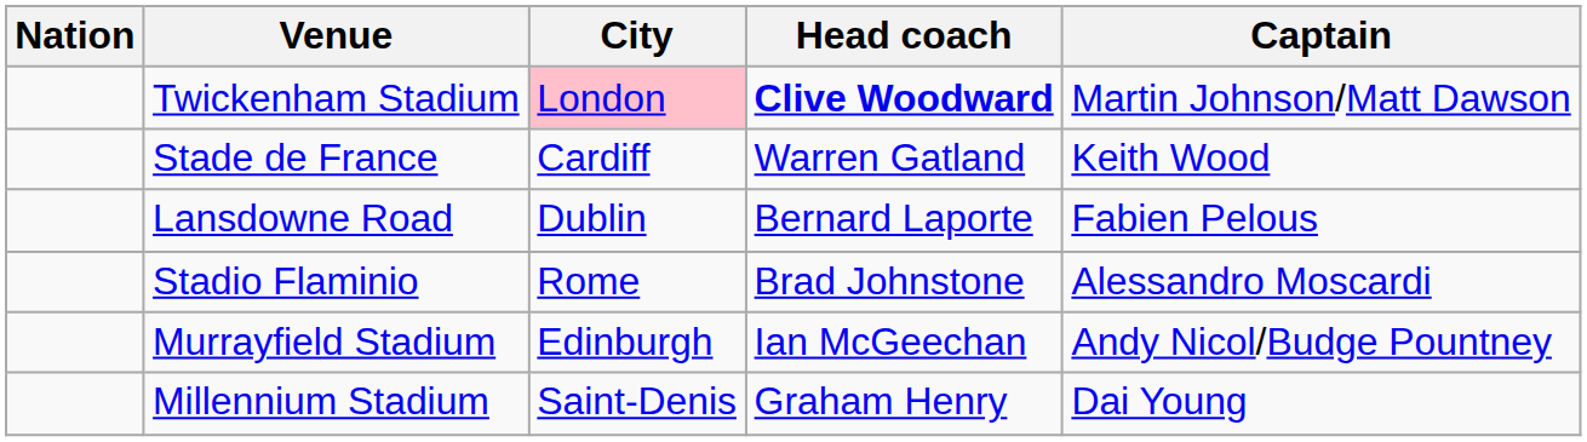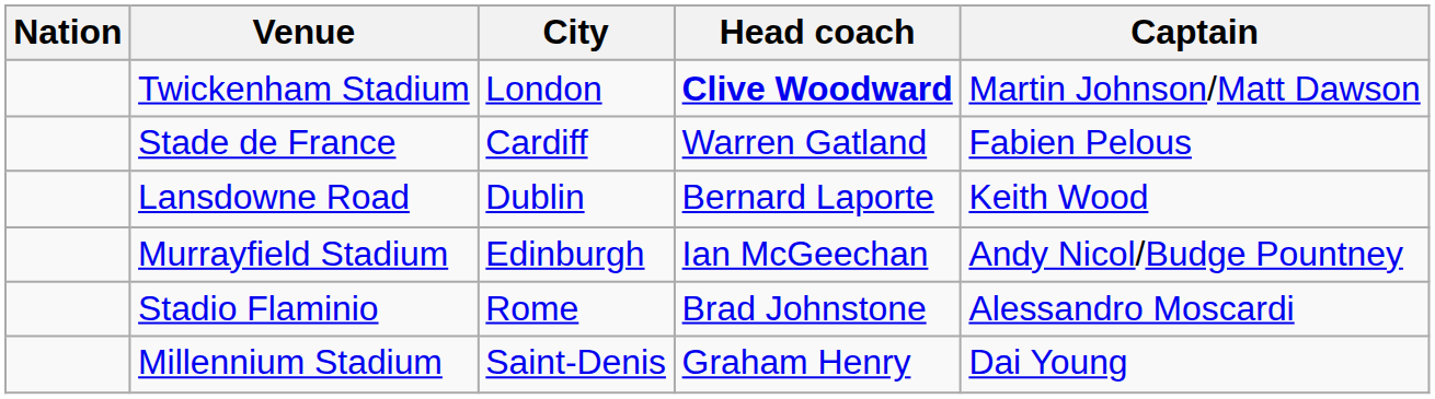Twickenham Stadium | City: pink background -> no background
Stade de France | Captain: Keith Wood -> Fabien Pelous
Lansdowne Road | Captain: Fabien Pelous -> Keith Wood
rows swapped: Stadio Flaminio <-> Murrayfield Stadium
